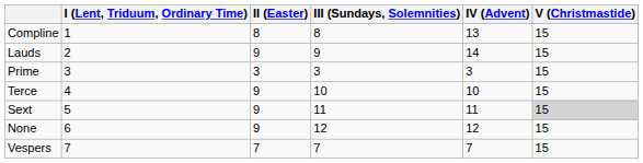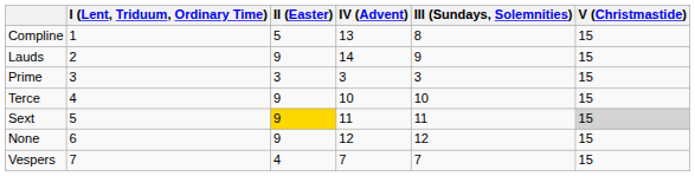columns swapped: III (Sundays, Solemnities) <-> IV (Advent)
Compline | II (Easter): 8 -> 5
Sext | II (Easter): no background -> gold background
Vespers | II (Easter): 7 -> 4
